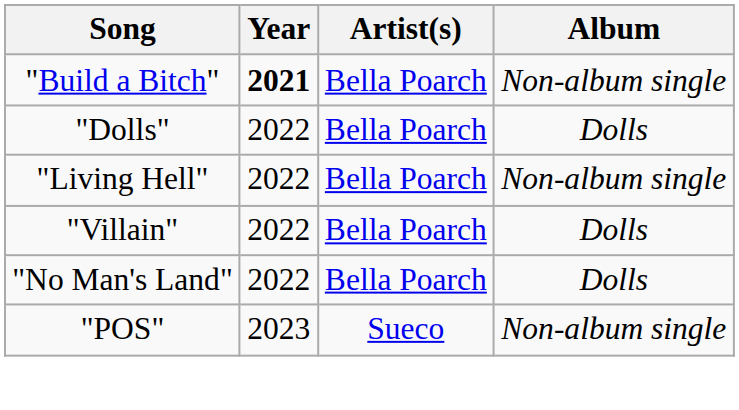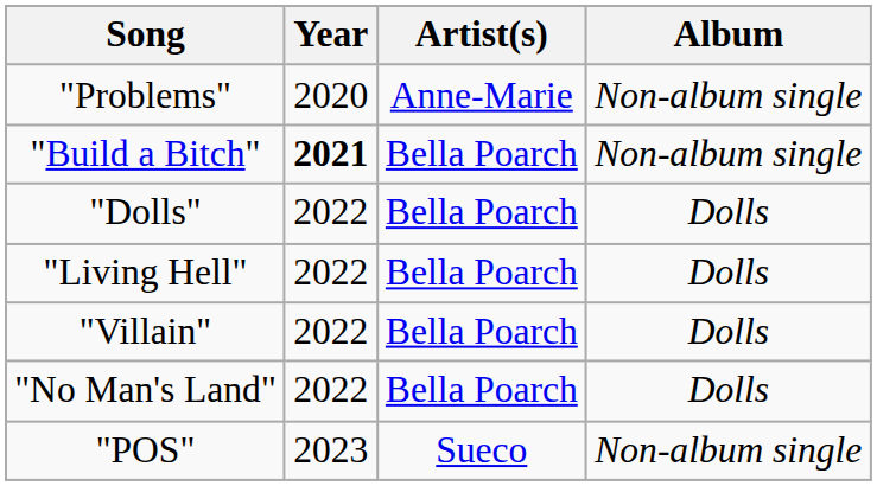+ row: "Problems" | 2020 | Anne-Marie | Non-album single
"Living Hell" | Album: Non-album single -> Dolls
